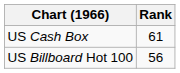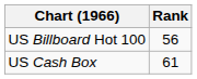rows swapped: US Billboard Hot 100 <-> US Cash Box
